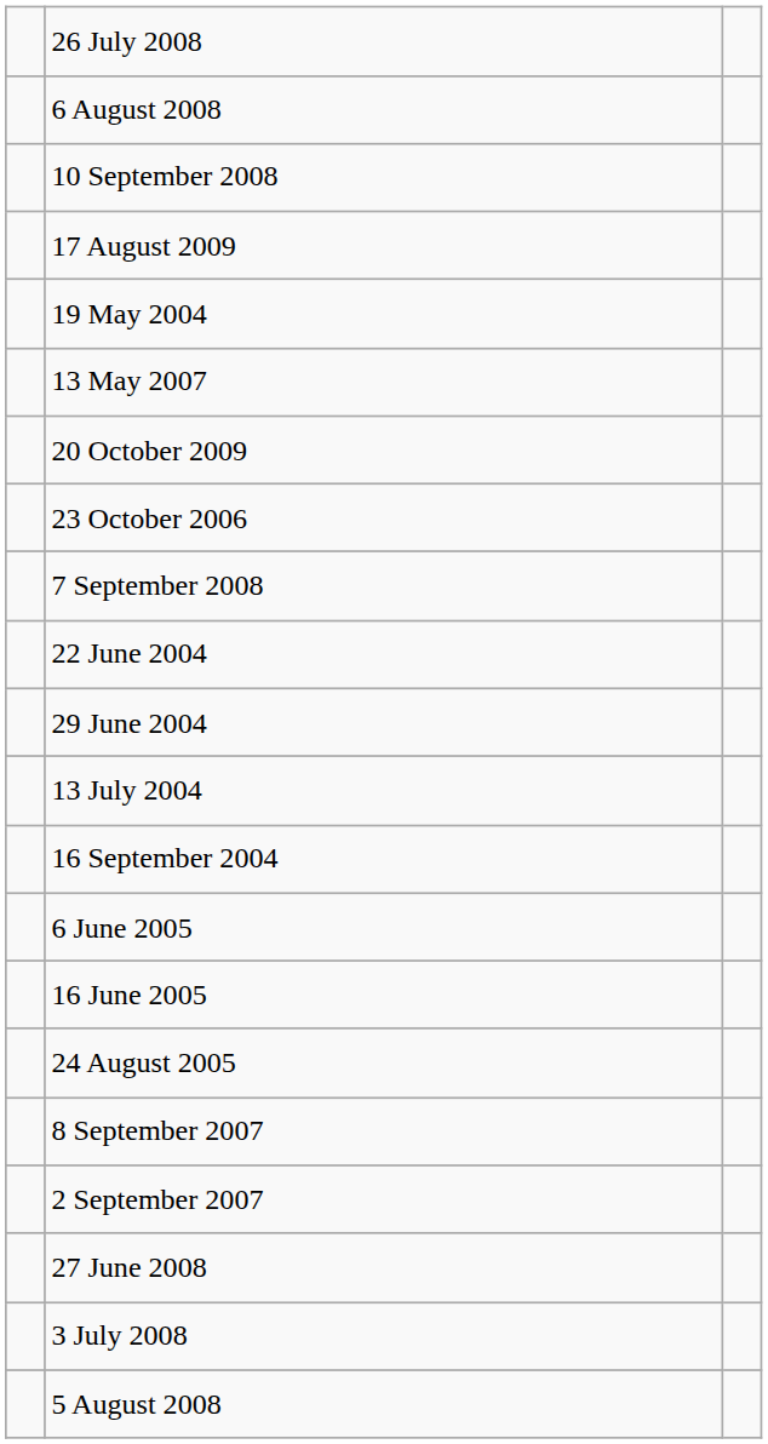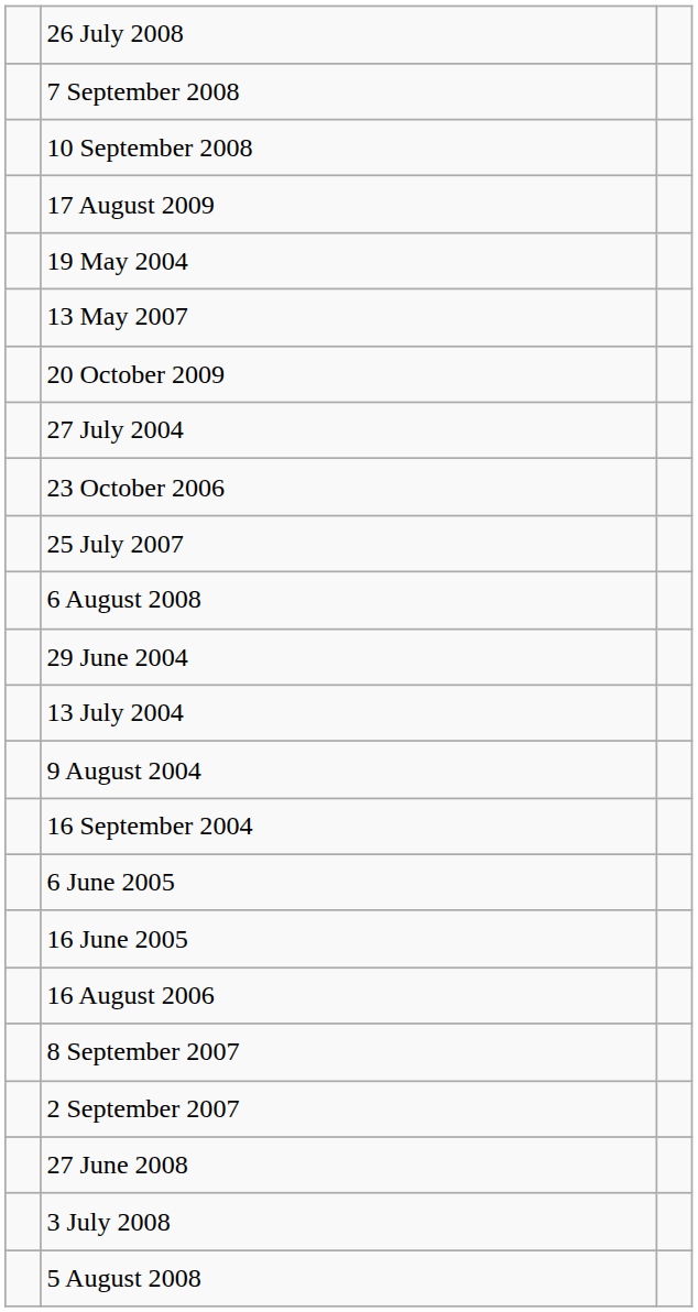rows swapped: 7 September 2008 <-> 6 August 2008
+ row: 27 July 2004
+ row: 25 July 2007
- row: 22 June 2004
+ row: 9 August 2004
- row: 24 August 2005
+ row: 16 August 2006
